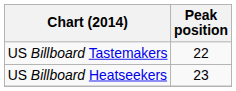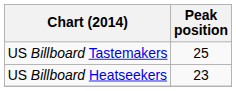US Billboard Tastemakers | Peak position: 22 -> 25
